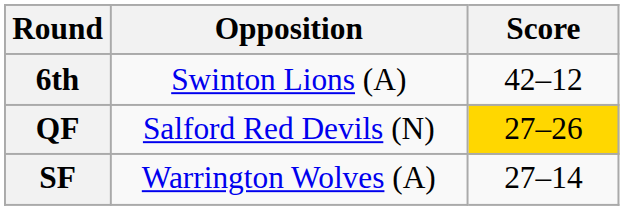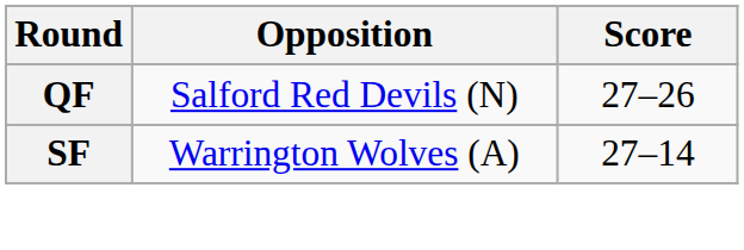- row: 6th | Swinton Lions (A) | 42–12
QF | Score: gold background -> no background
